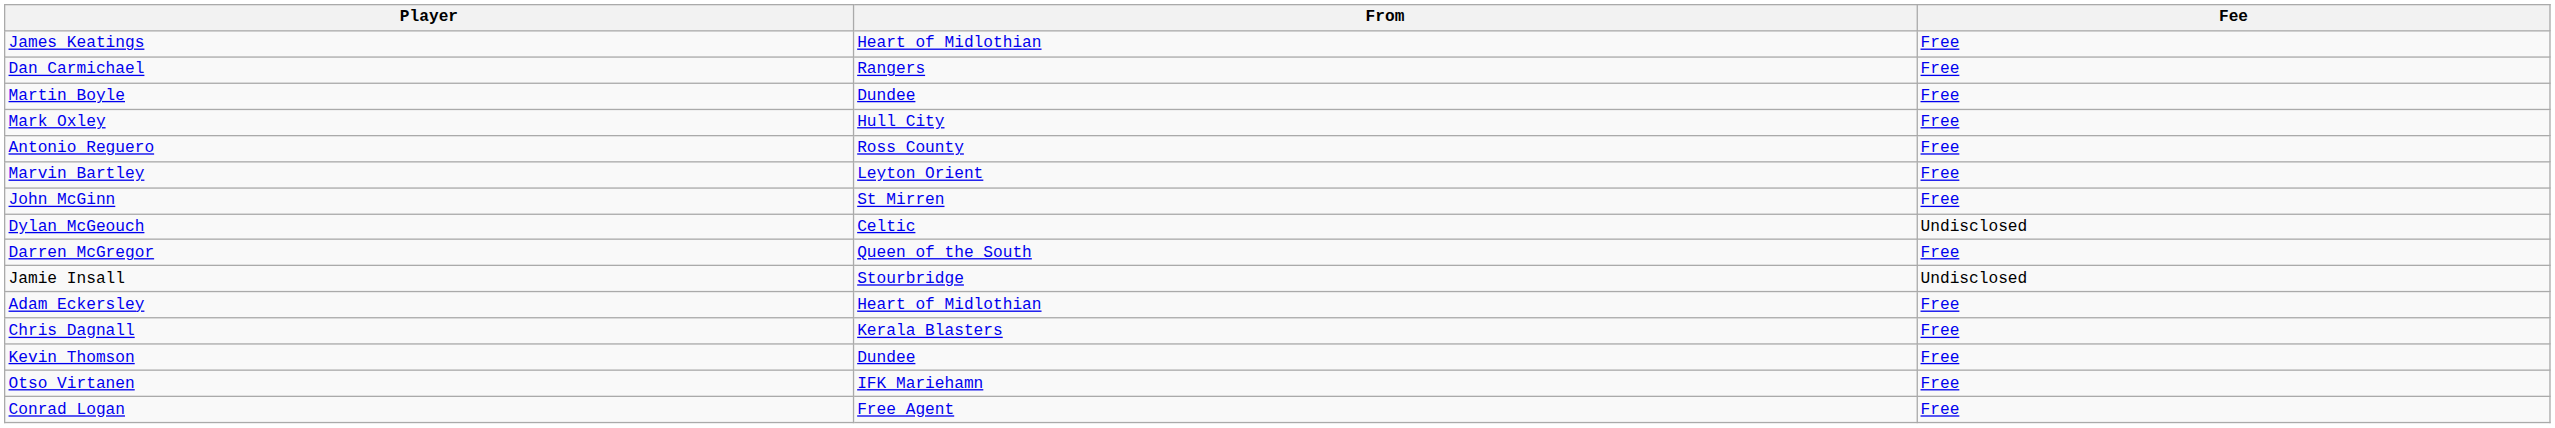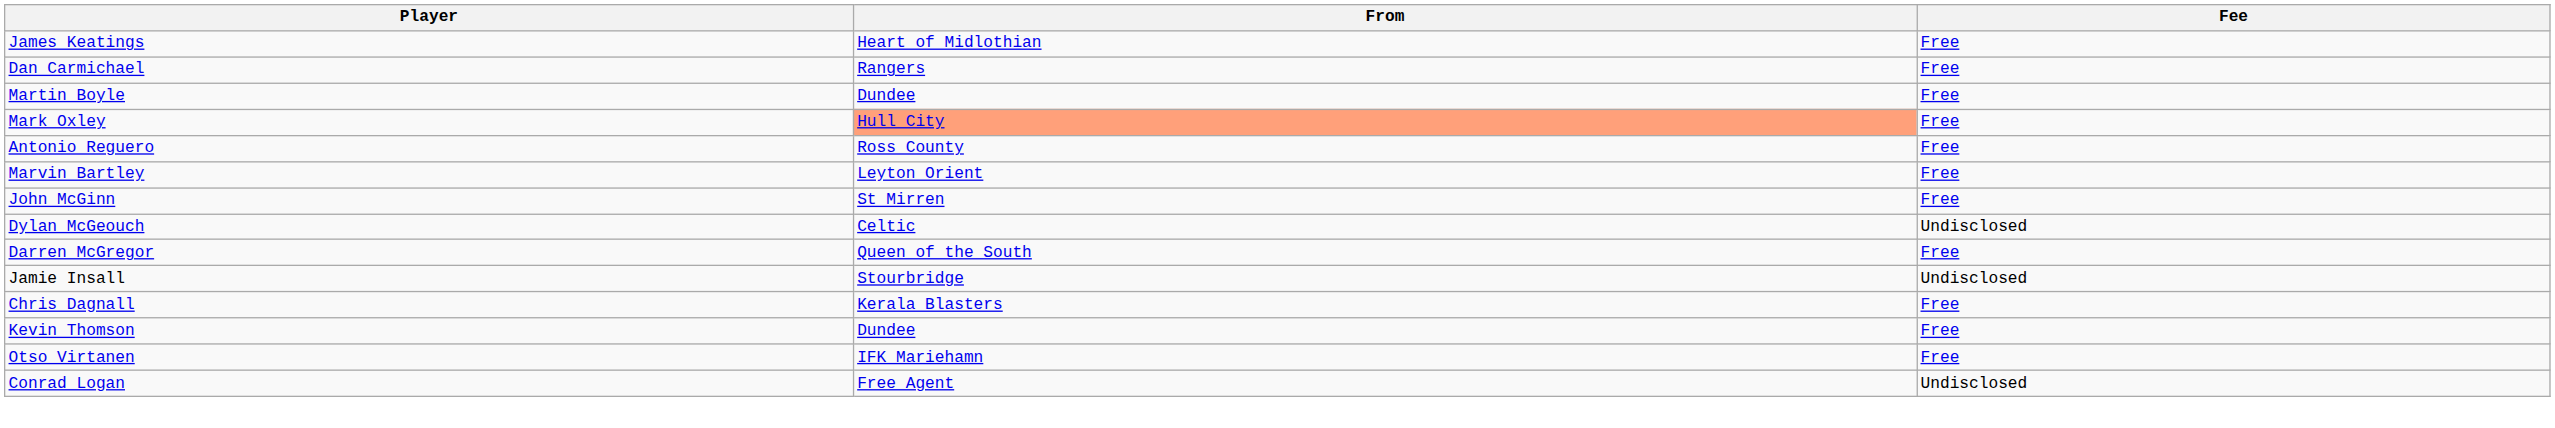Mark Oxley | From: no background -> lightsalmon background
- row: Adam Eckersley | Heart of Midlothian | Free
Conrad Logan | Fee: Free -> Undisclosed
